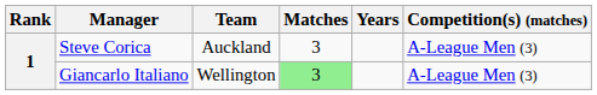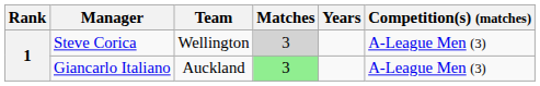Steve Corica | Team: Auckland -> Wellington
Steve Corica | Matches: no background -> lightgrey background
Giancarlo Italiano | Team: Wellington -> Auckland
